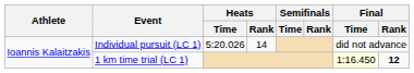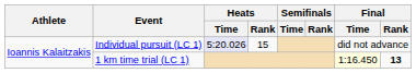Individual pursuit (LC 1) | Heats / Time: no background -> lavender background
Individual pursuit (LC 1) | Heats / Rank: 14 -> 15
1 km time trial (LC 1) | Final / Rank: 12 -> 13
